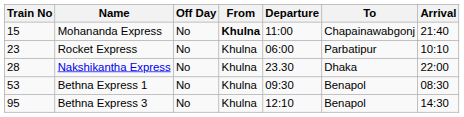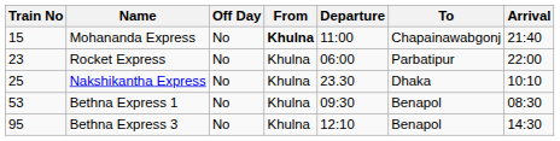Rocket Express | Arrival: 10:10 -> 22:00
Nakshikantha Express | Train No: 28 -> 25
Nakshikantha Express | Arrival: 22:00 -> 10:10
